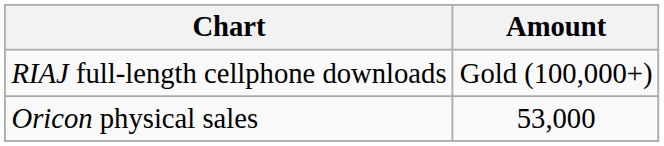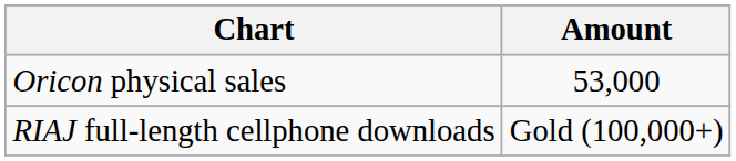rows swapped: Oricon physical sales <-> RIAJ full-length cellphone downloads
